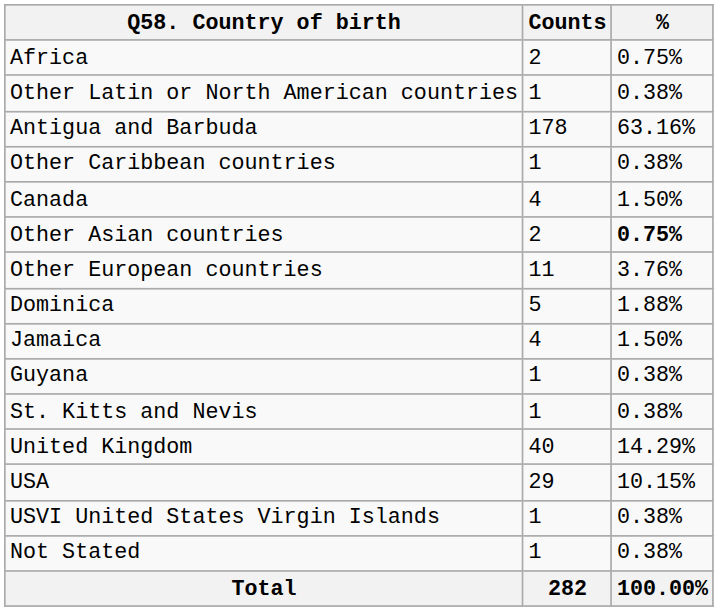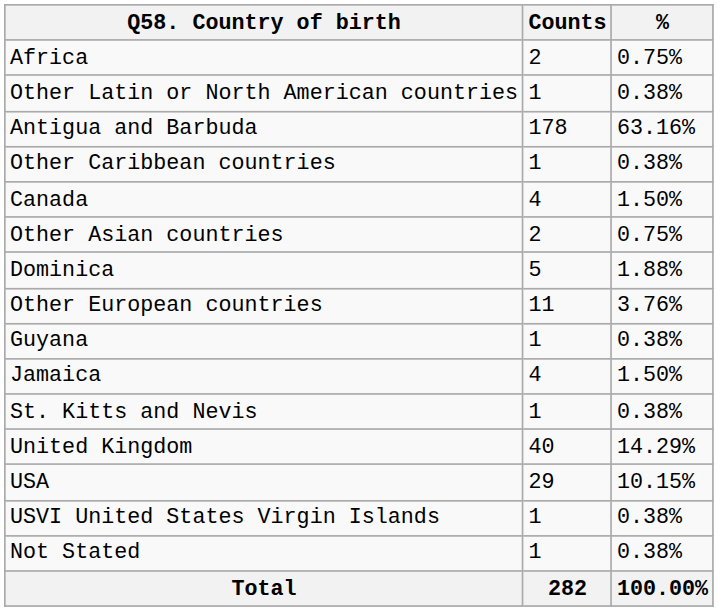Other Asian countries | %: bold -> normal
rows swapped: Other European countries <-> Dominica
rows swapped: Guyana <-> Jamaica
